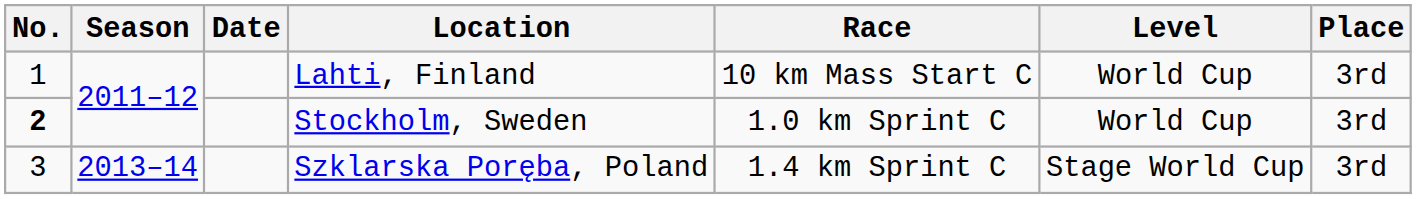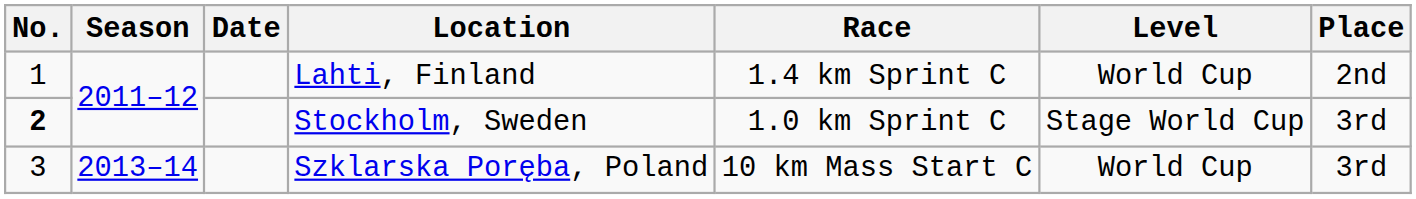Lahti, Finland | Race: 10 km Mass Start C -> 1.4 km Sprint C
Lahti, Finland | Place: 3rd -> 2nd
Stockholm, Sweden | Level: World Cup -> Stage World Cup
Szklarska Poręba, Poland | Race: 1.4 km Sprint C -> 10 km Mass Start C
Szklarska Poręba, Poland | Level: Stage World Cup -> World Cup
